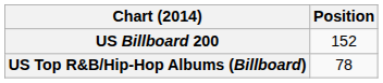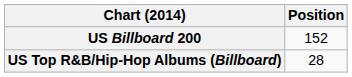US Top R&B/Hip-Hop Albums (Billboard) | Position: 78 -> 28
